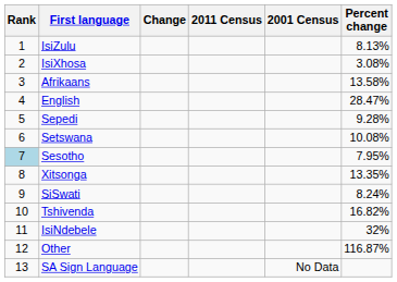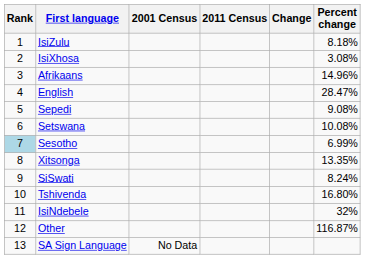columns swapped: 2001 Census <-> Change
IsiZulu | Percent change: 8.13% -> 8.18%
Afrikaans | Percent change: 13.58% -> 14.96%
Sepedi | Percent change: 9.28% -> 9.08%
Sesotho | Percent change: 7.95% -> 6.99%
Tshivenda | Percent change: 16.82% -> 16.80%
